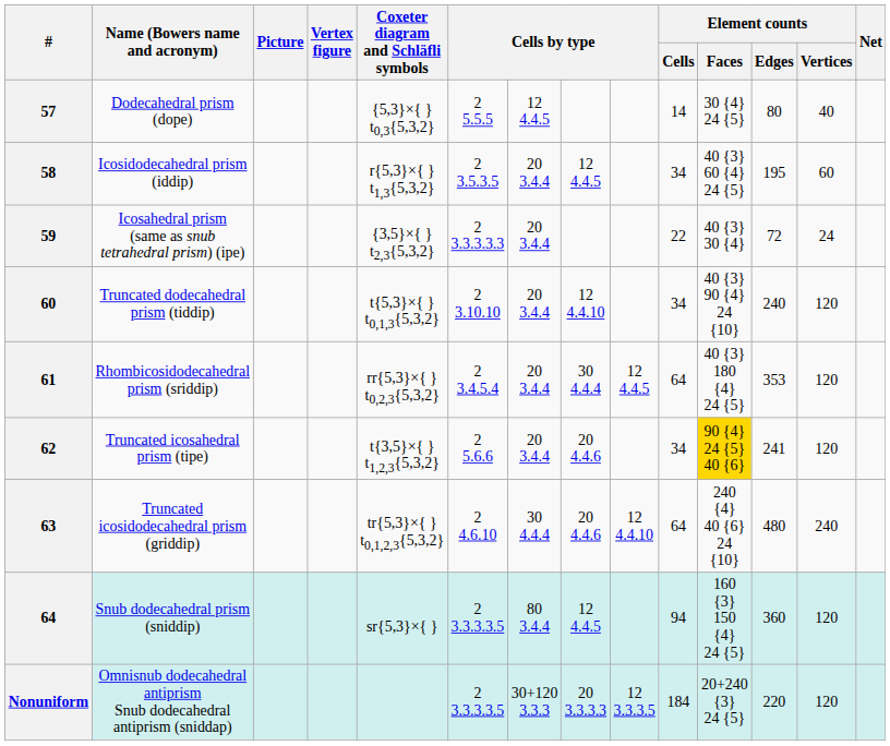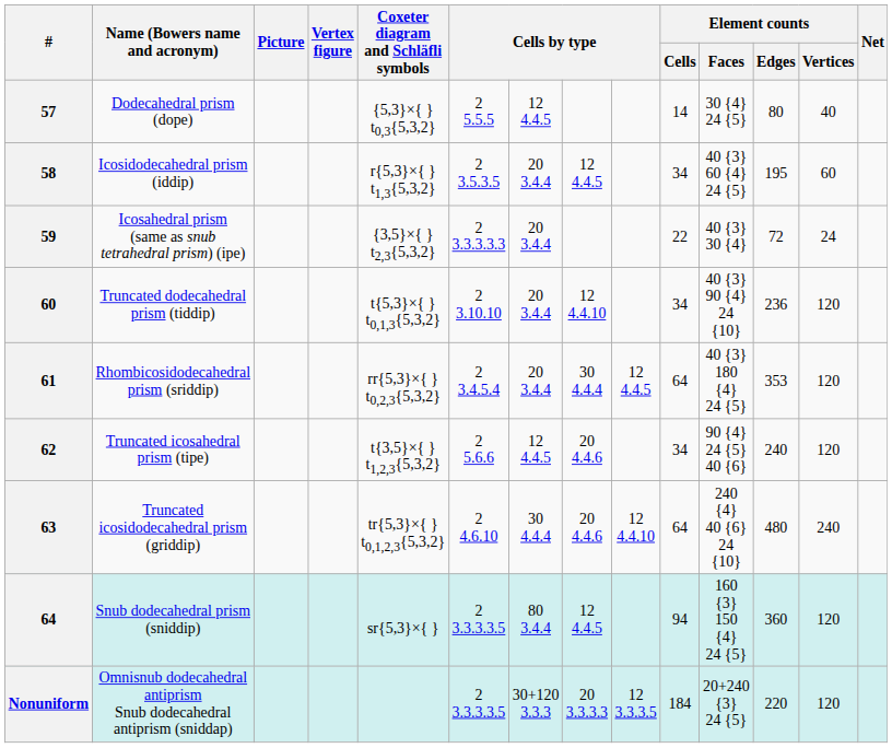Truncated dodecahedral prism (tiddip) | Element counts / Edges: 240 -> 236
Truncated icosahedral prism (tipe) | column 7: 20 3.4.4 -> 12 4.4.5
Truncated icosahedral prism (tipe) | Element counts / Faces: gold background -> no background
Truncated icosahedral prism (tipe) | Element counts / Edges: 241 -> 240
